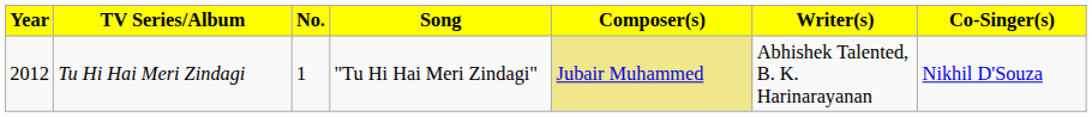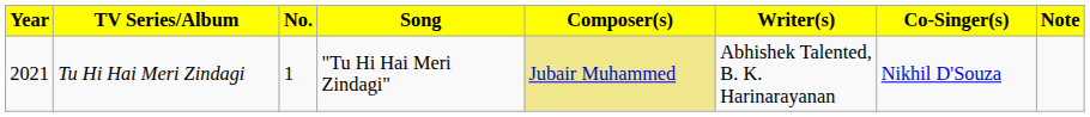+ column: Note
Tu Hi Hai Meri Zindagi | Year: 2012 -> 2021
